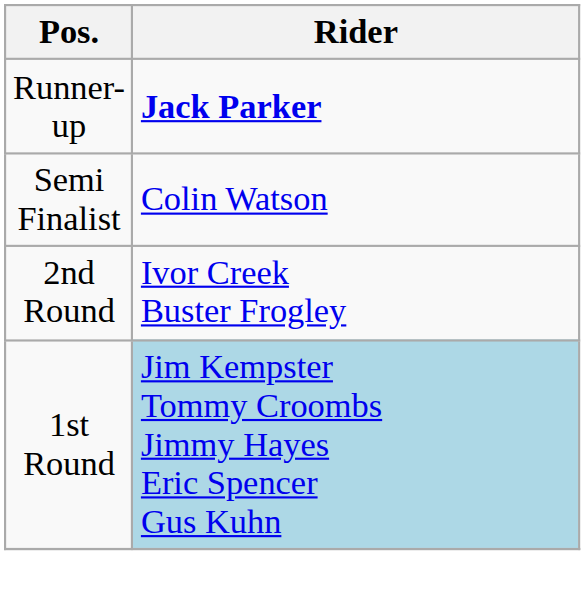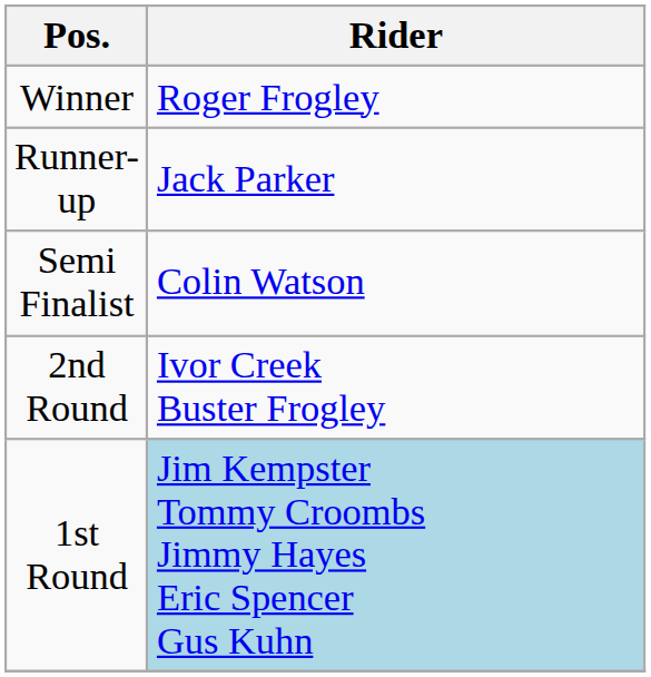+ row: Winner | Roger Frogley
Runner-up | Rider: bold -> normal
